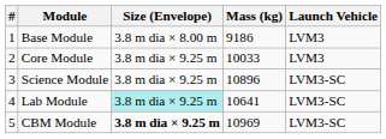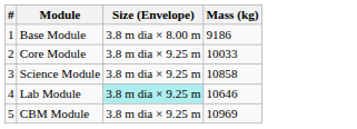- column: Launch Vehicle | LVM3 | LVM3 | LVM3-SC | LVM3-SC | LVM3-SC
Science Module | Mass (kg): 10896 -> 10858
Lab Module | Mass (kg): 10641 -> 10646
CBM Module | Size (Envelope): bold -> normal
